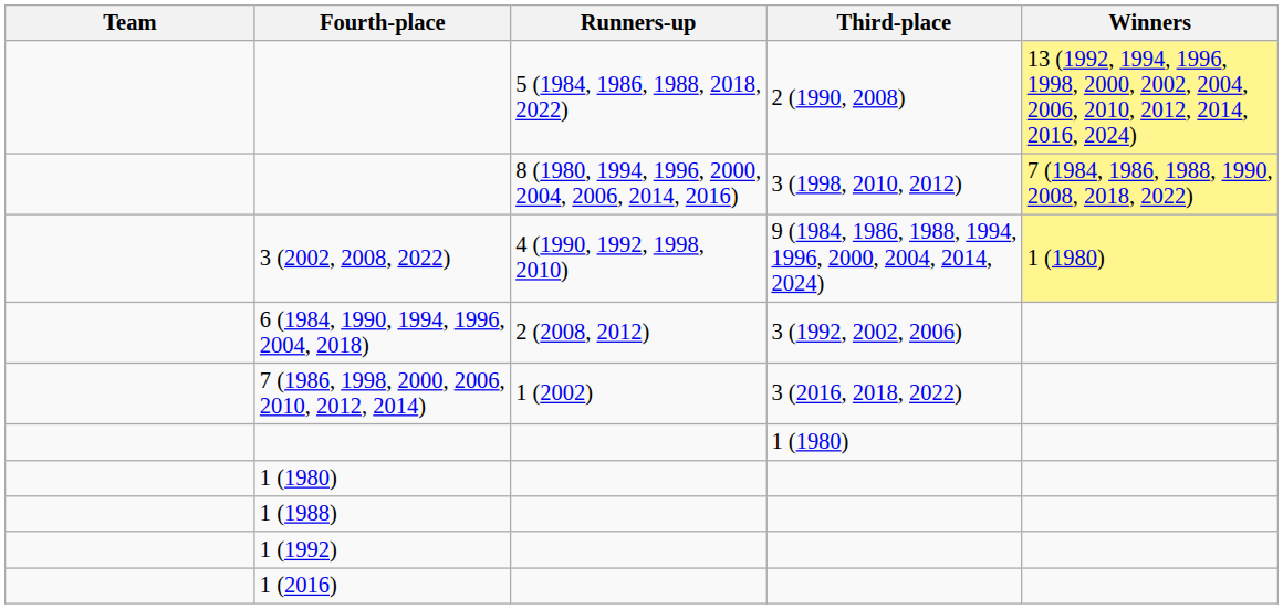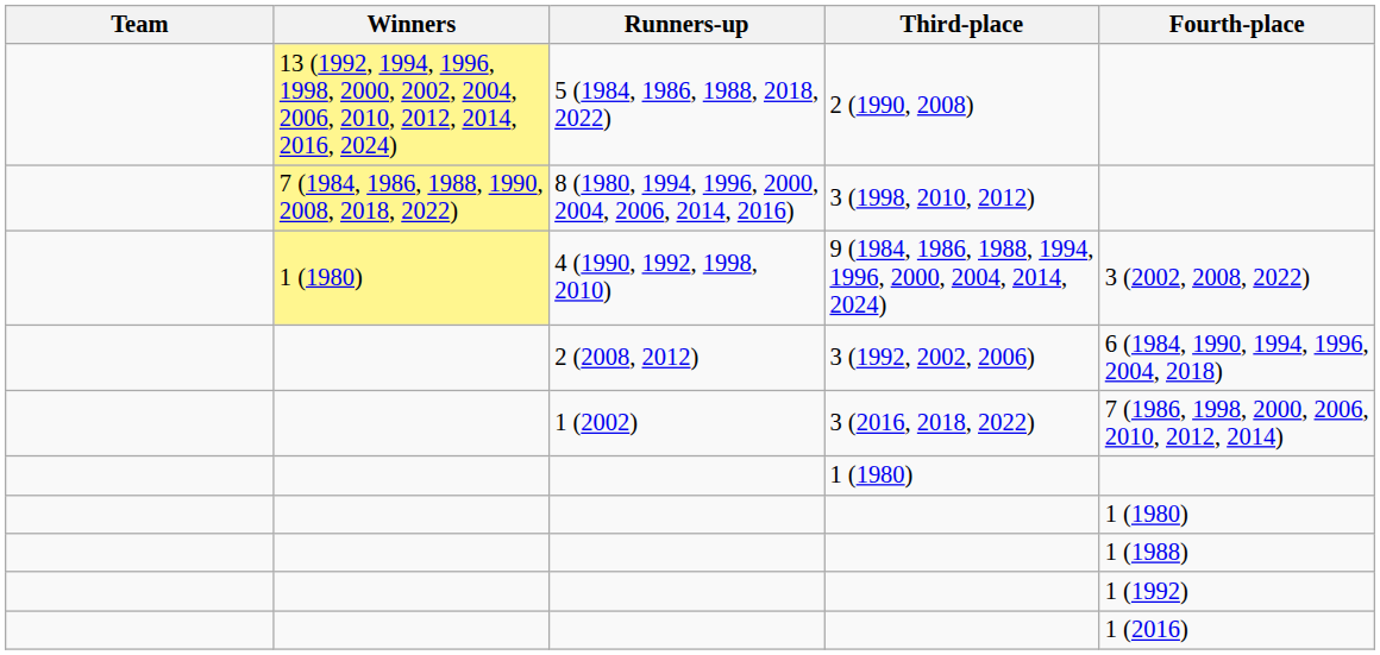columns swapped: Winners <-> Fourth-place
